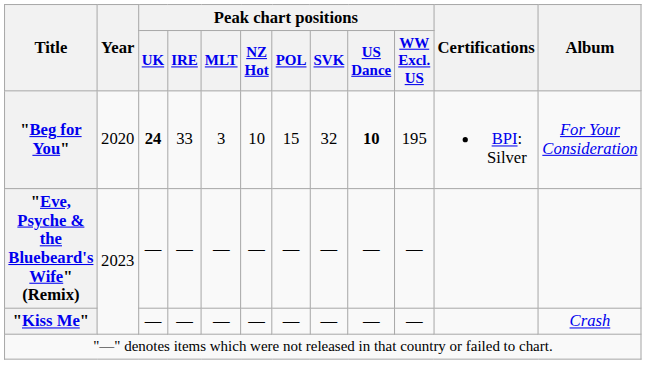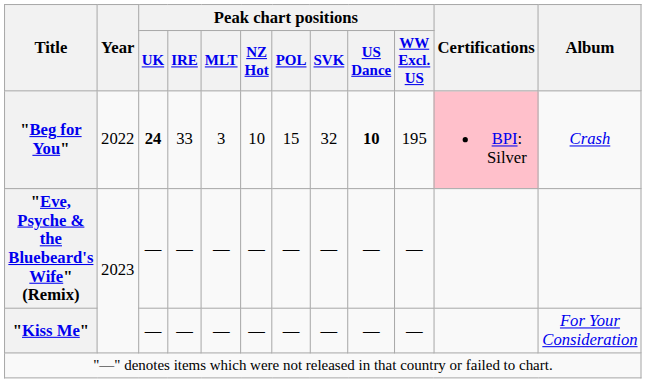"Beg for You" | Year: 2020 -> 2022
"Beg for You" | Certifications: no background -> pink background
"Beg for You" | Album: For Your Consideration -> Crash
"Kiss Me" | Album: Crash -> For Your Consideration
